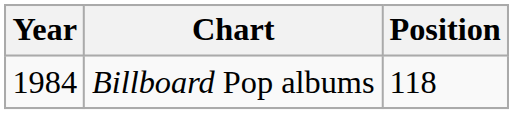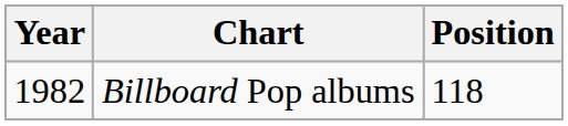Billboard Pop albums | Year: 1984 -> 1982
